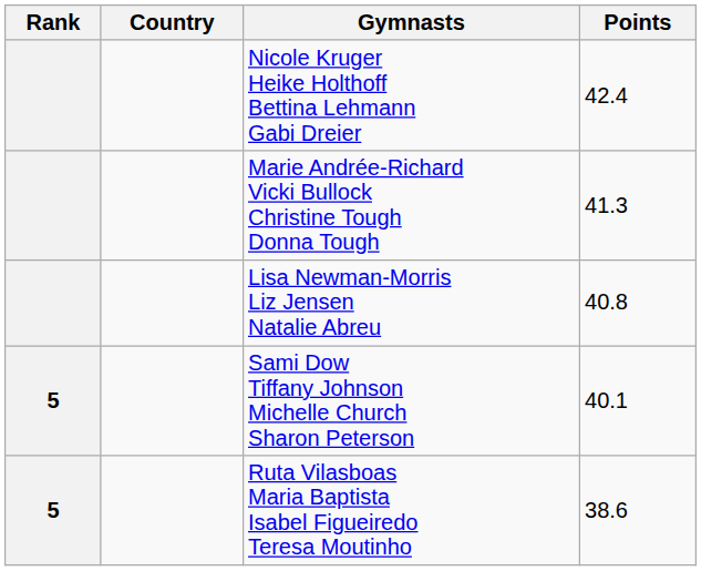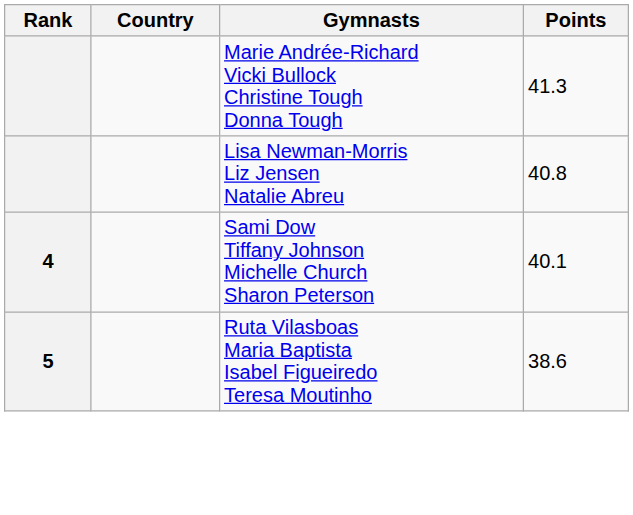- row: Nicole Kruger Heike Holthoff Bettina Lehmann Gabi Dreier | 42.4
Sami Dow Tiffany Johnson Michelle Church Sharon Peterson | Rank: 5 -> 4
